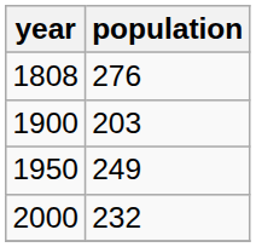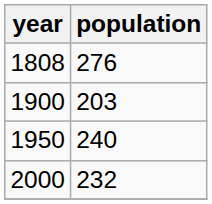1950 | population: 249 -> 240
